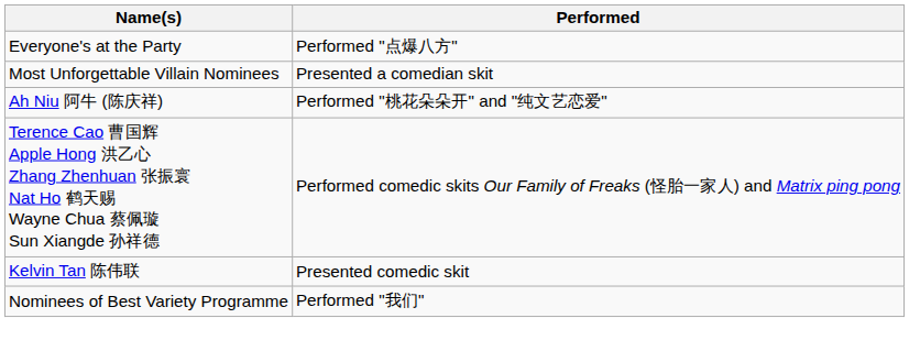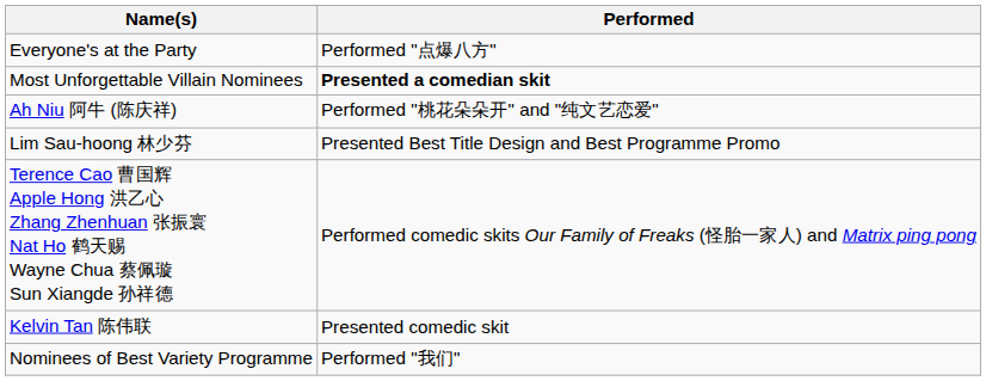Most Unforgettable Villain Nominees | Performed: normal -> bold
+ row: Lim Sau-hoong 林少芬 | Presented Best Title Design and Best Programme Promo
